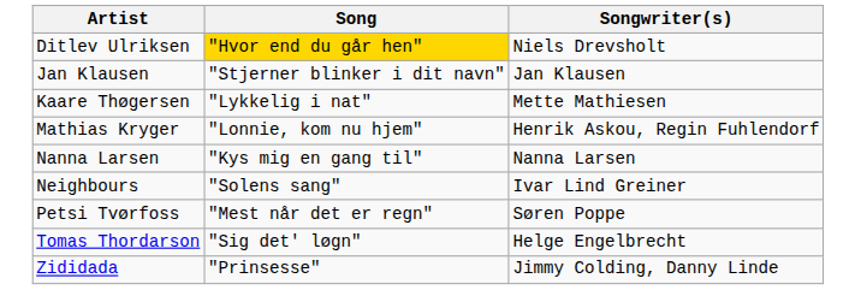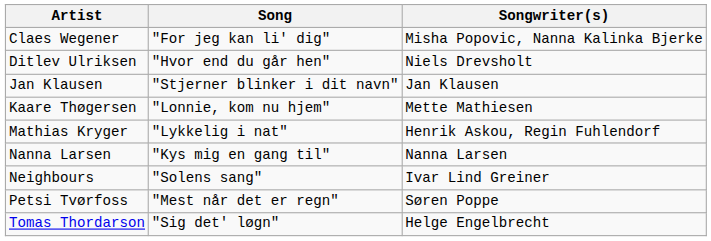+ row: Claes Wegener | "For jeg kan li' dig" | Misha Popovic, Nanna Kalinka Bjerke
Ditlev Ulriksen | Song: gold background -> no background
Kaare Thøgersen | Song: "Lykkelig i nat" -> "Lonnie, kom nu hjem"
Mathias Kryger | Song: "Lonnie, kom nu hjem" -> "Lykkelig i nat"
- row: Zididada | "Prinsesse" | Jimmy Colding, Danny Linde
